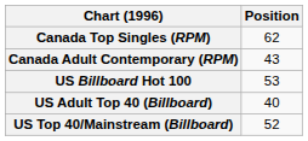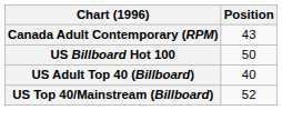- row: Canada Top Singles (RPM) | 62
US Billboard Hot 100 | Position: 53 -> 50
